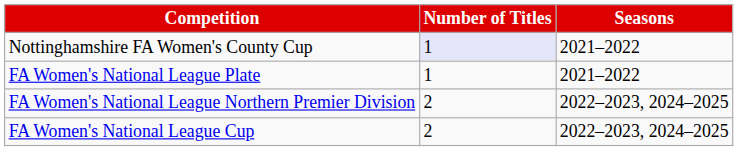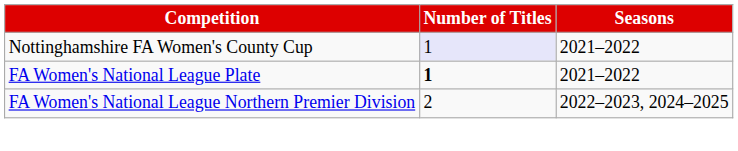FA Women's National League Plate | Number of Titles: normal -> bold
- row: FA Women's National League Cup | 2 | 2022–2023, 2024–2025
